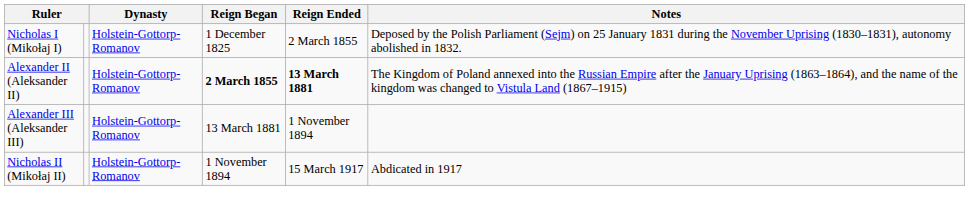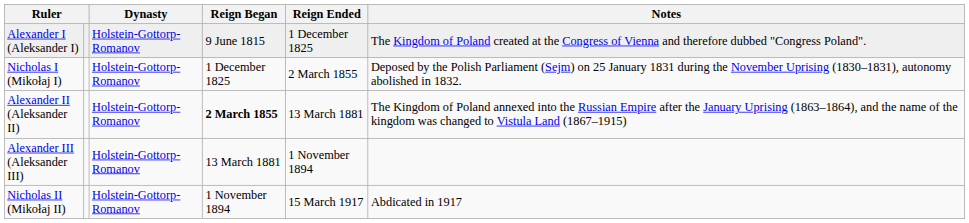+ row: Alexander I (Aleksander I) | Holstein-Gottorp-Romanov | 9 June 1815 | 1 December 1825 | The Kingdom of Poland created at the Congress of Vienna and therefore dubbed "Congress Poland".
Alexander II (Aleksander II) | Reign Ended: bold -> normal
